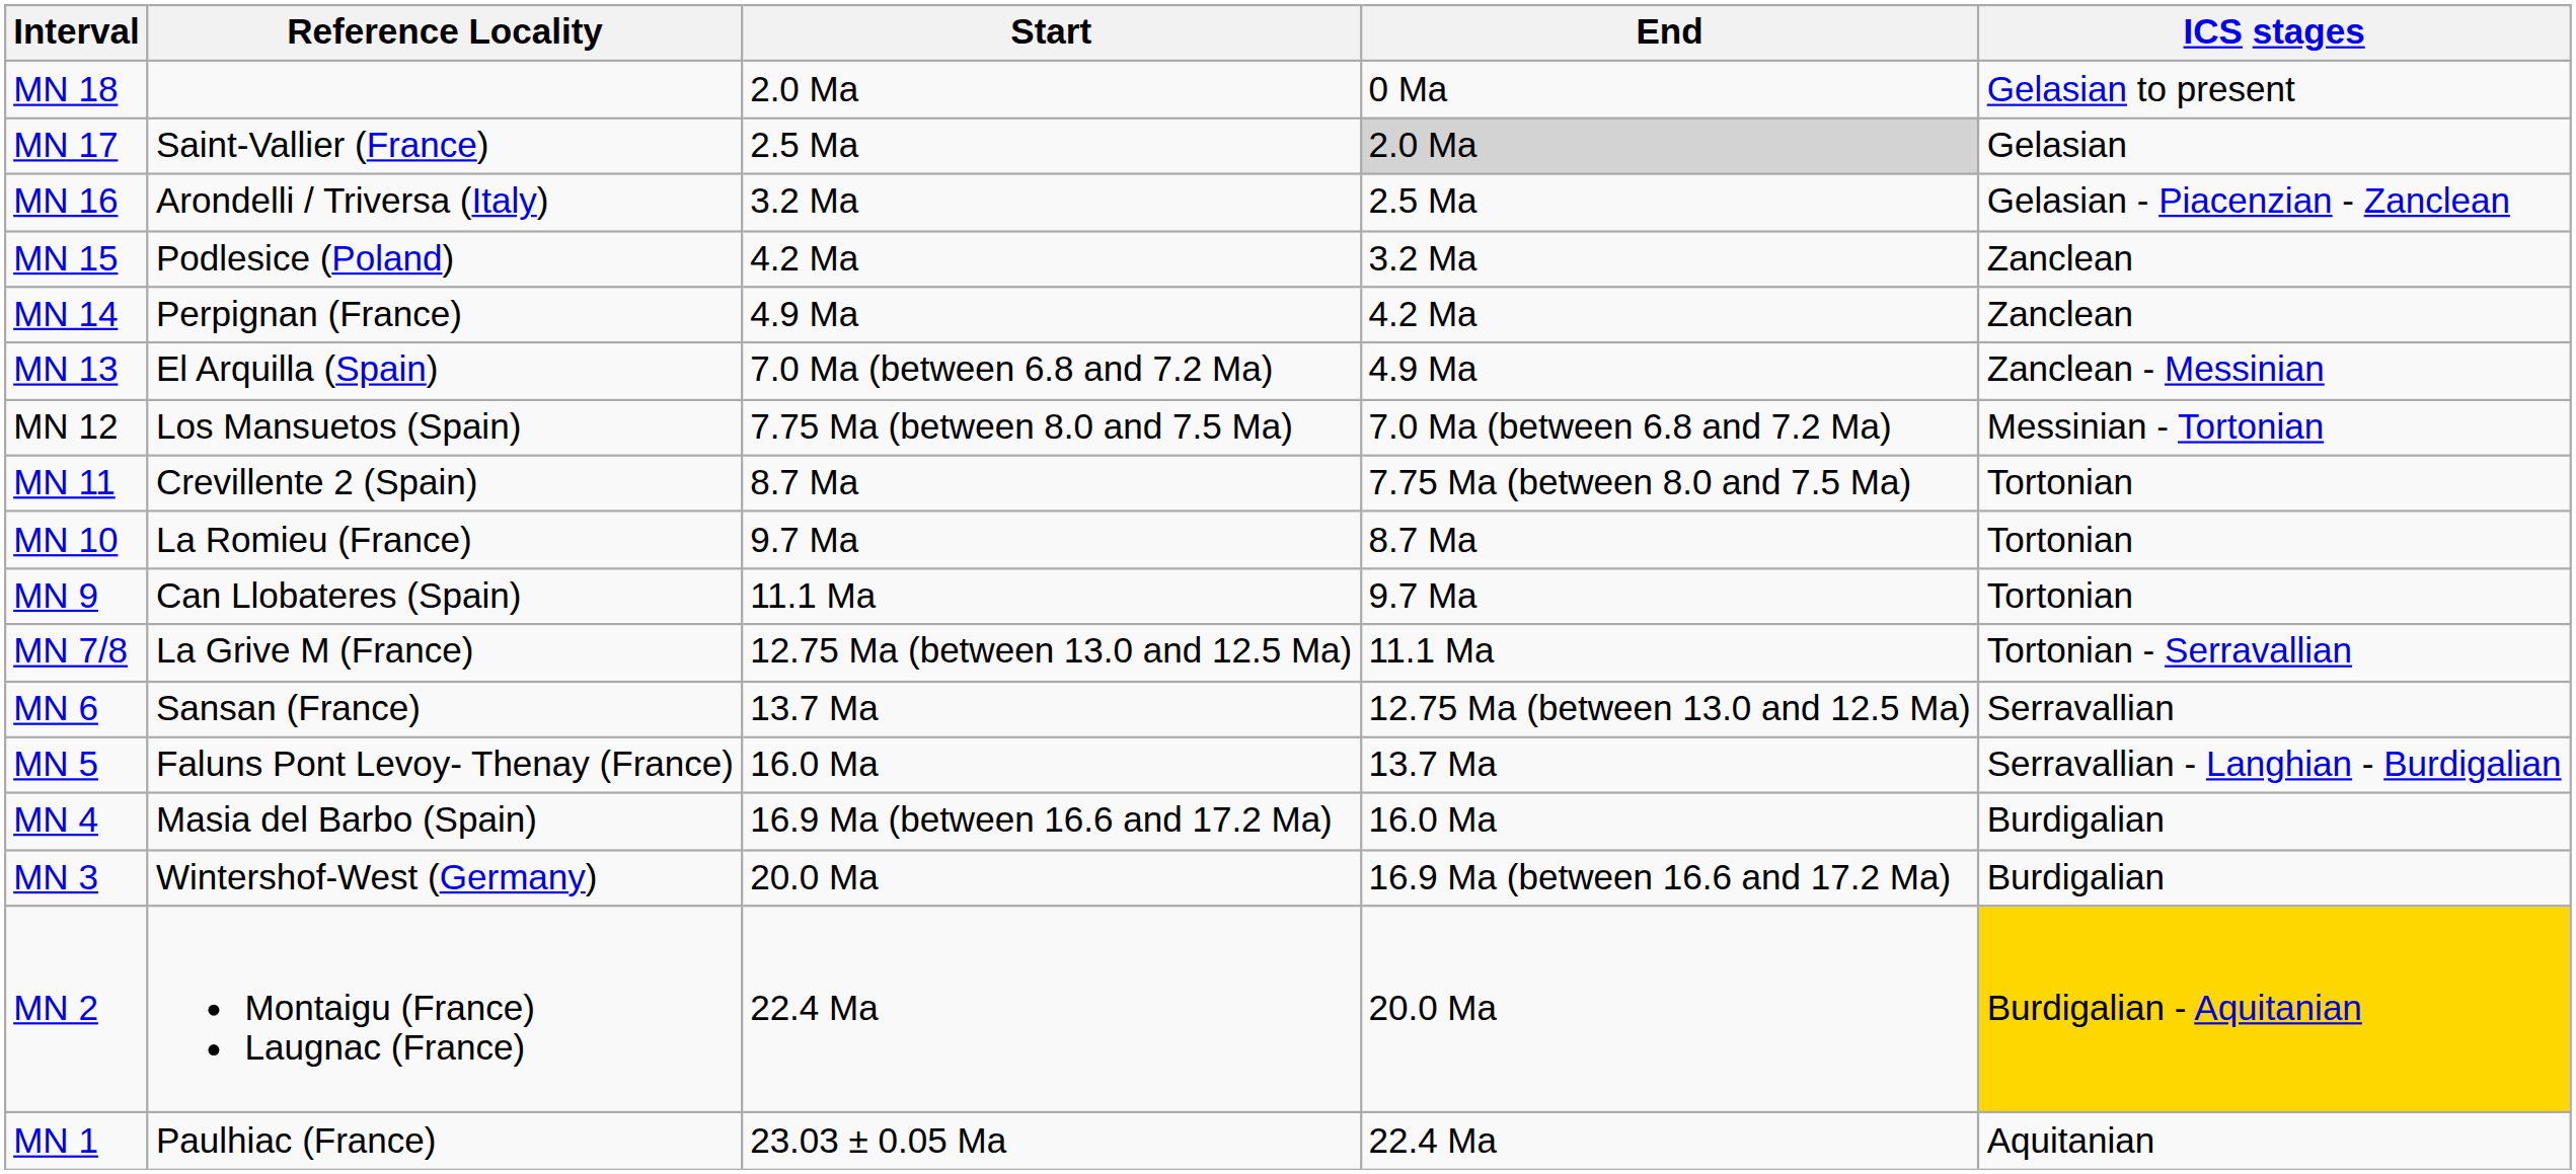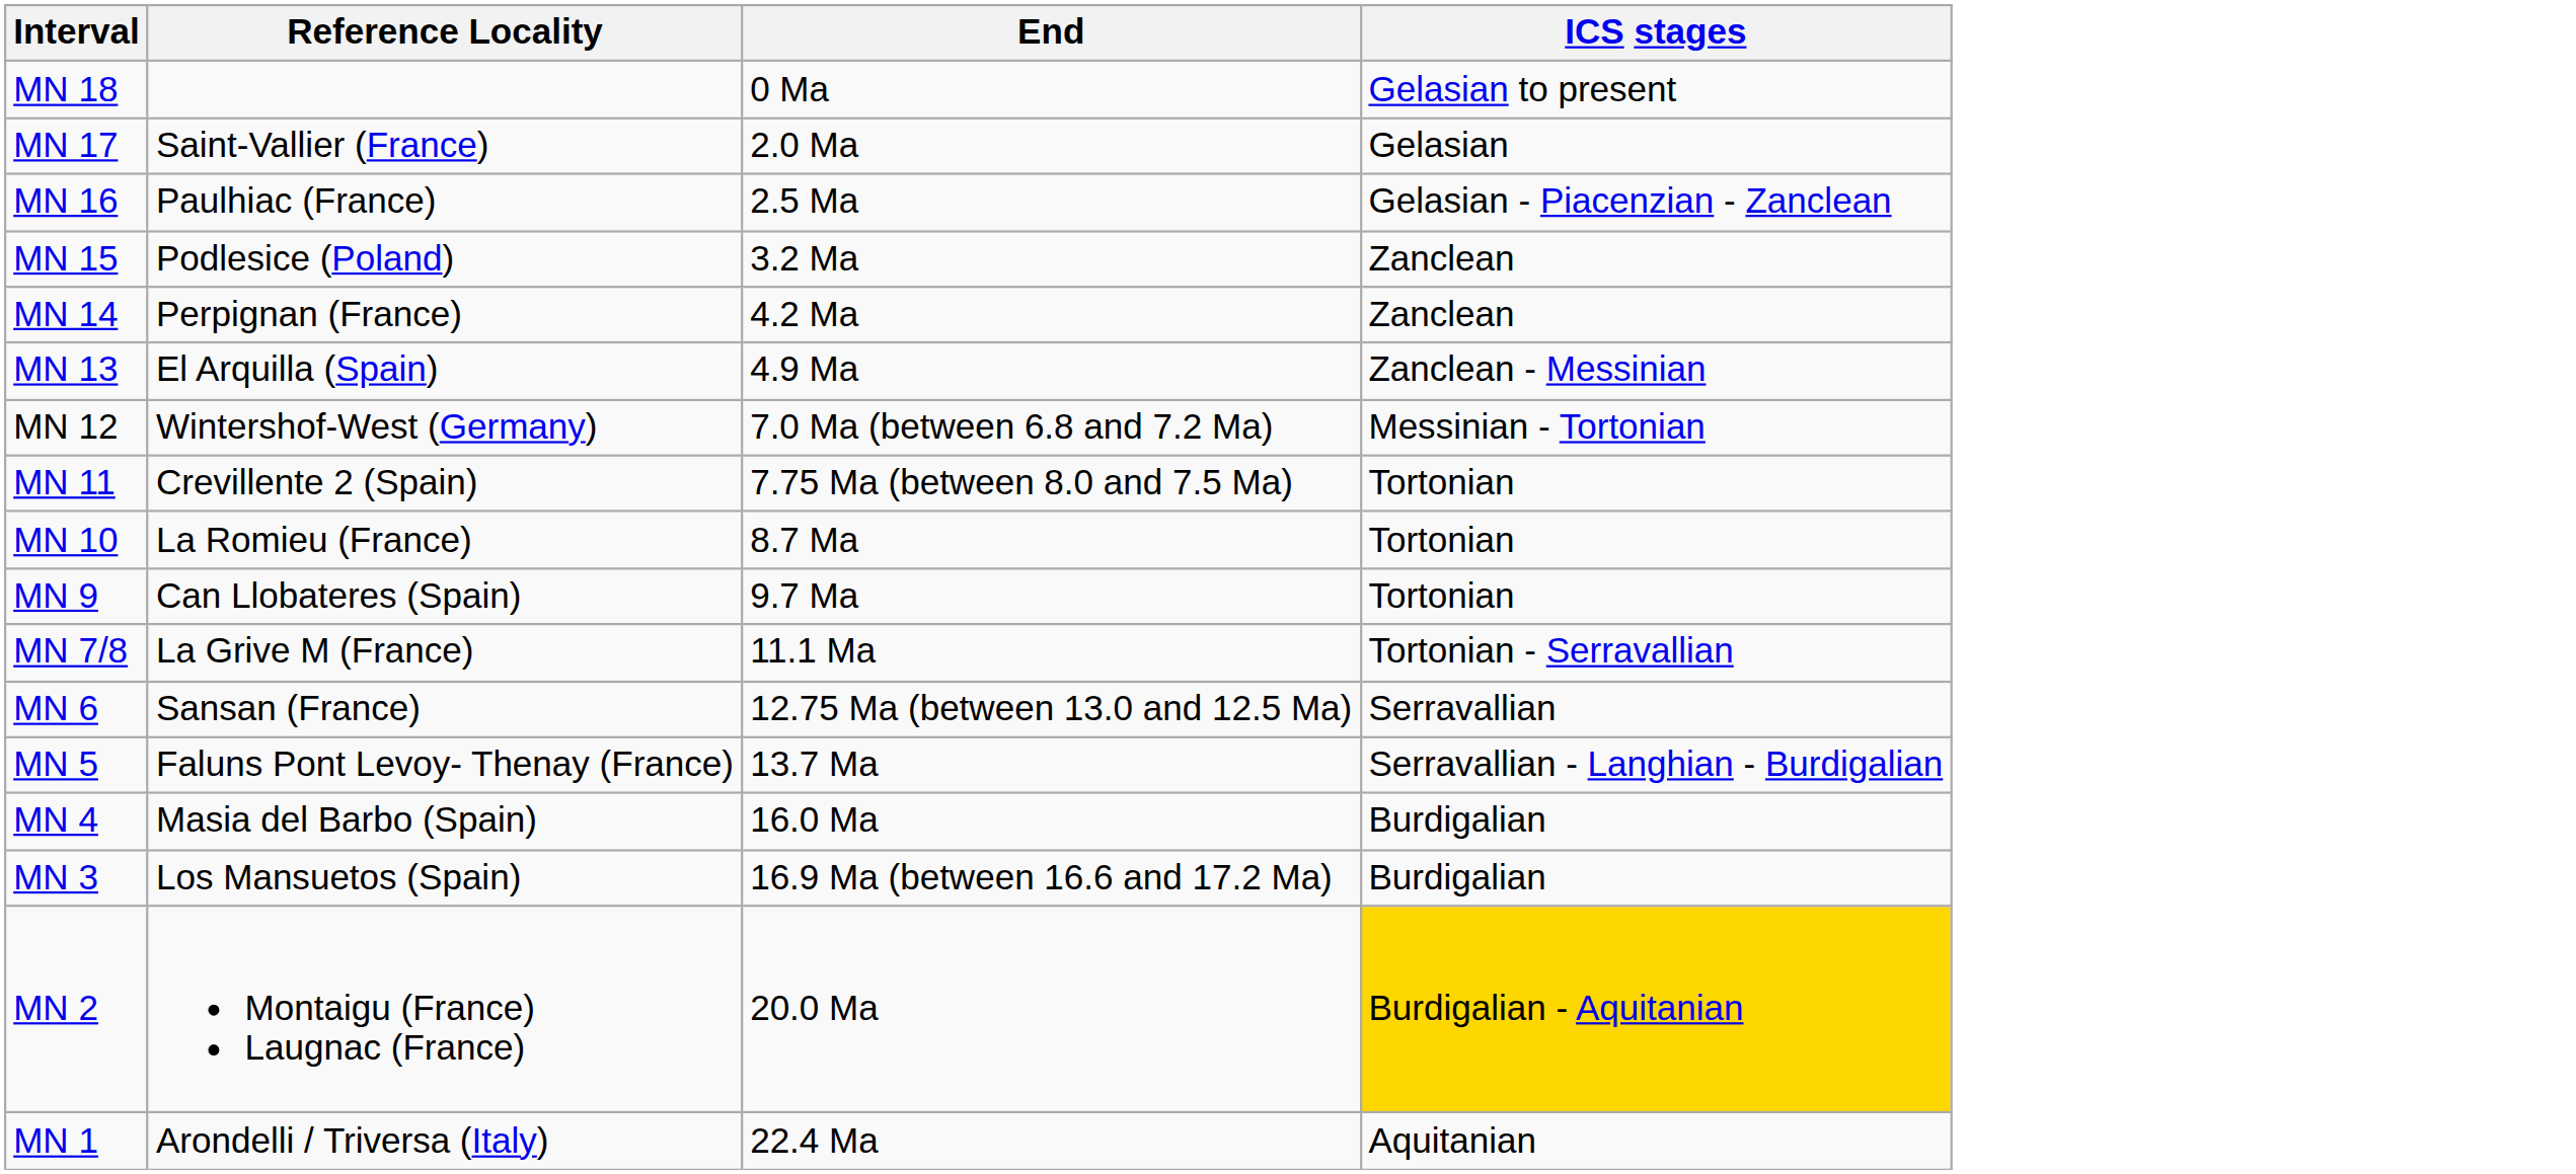- column: Start | 2.0 Ma | 2.5 Ma | 3.2 Ma | 4.2 Ma | 4.9 Ma | 7.0 Ma (between 6.8 and 7.2 Ma) | 7.75 Ma (between 8.0 and 7.5 Ma) | 8.7 Ma | 9.7 Ma | 11.1 Ma | 12.75 Ma (between 13.0 and 12.5 Ma) | 13.7 Ma | 16.0 Ma | 16.9 Ma (between 16.6 and 17.2 Ma) | 20.0 Ma | 22.4 Ma | 23.03 ± 0.05 Ma
MN 17 | End: lightgrey background -> no background
MN 16 | Reference Locality: Arondelli / Triversa (Italy) -> Paulhiac (France)
MN 12 | Reference Locality: Los Mansuetos (Spain) -> Wintershof-West (Germany)
MN 3 | Reference Locality: Wintershof-West (Germany) -> Los Mansuetos (Spain)
MN 1 | Reference Locality: Paulhiac (France) -> Arondelli / Triversa (Italy)
